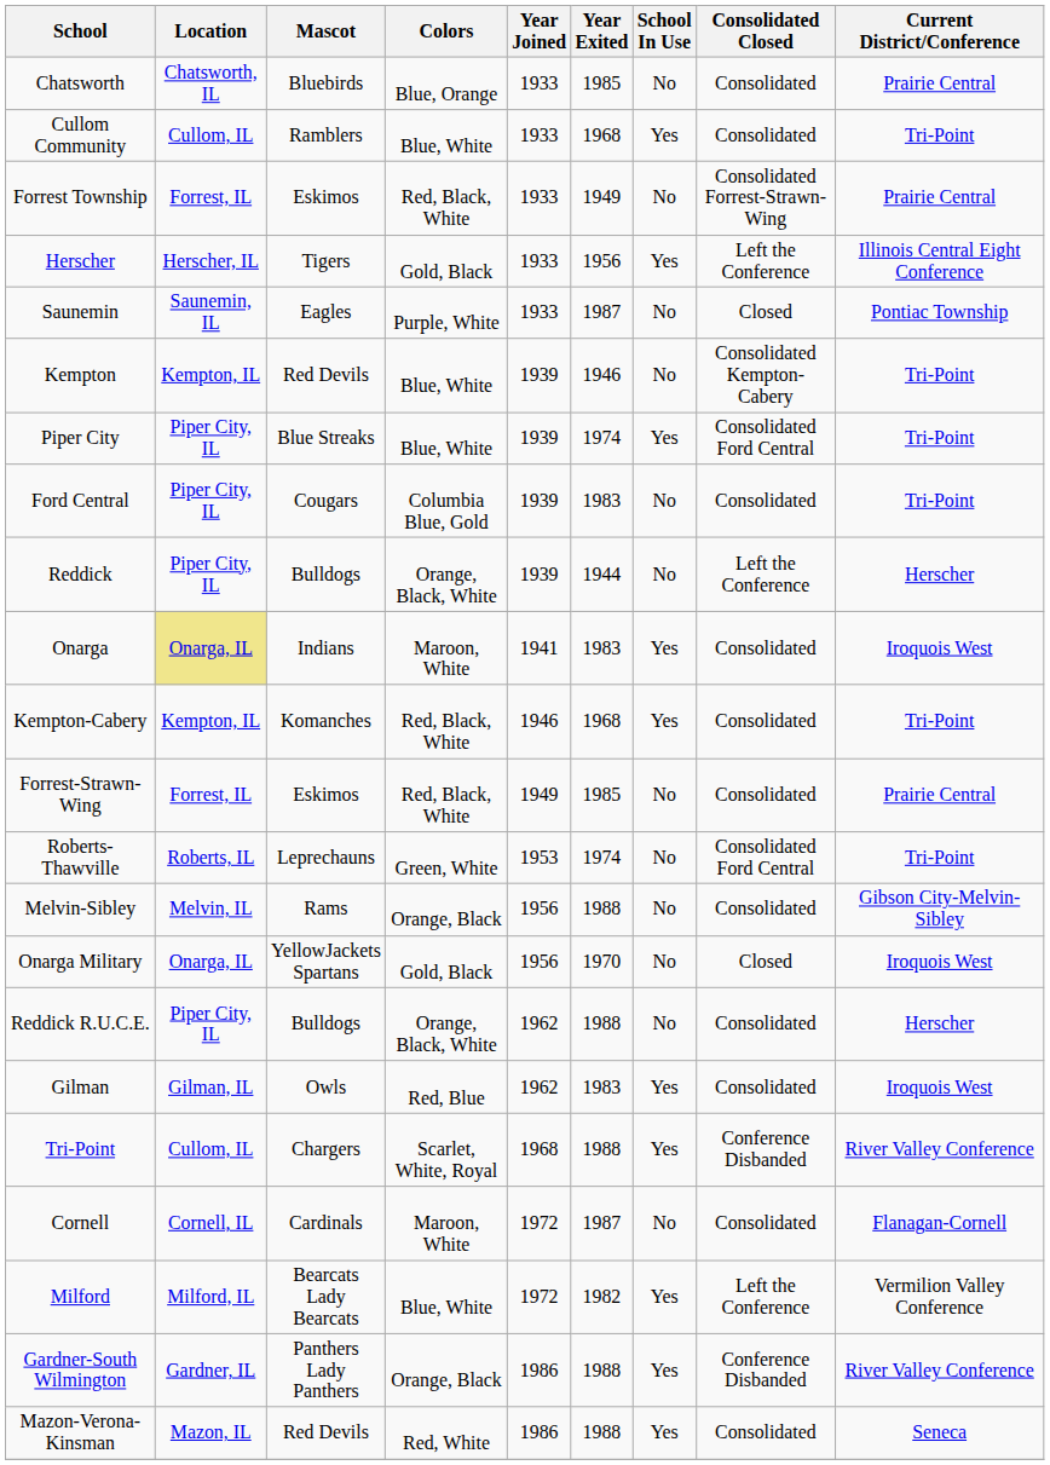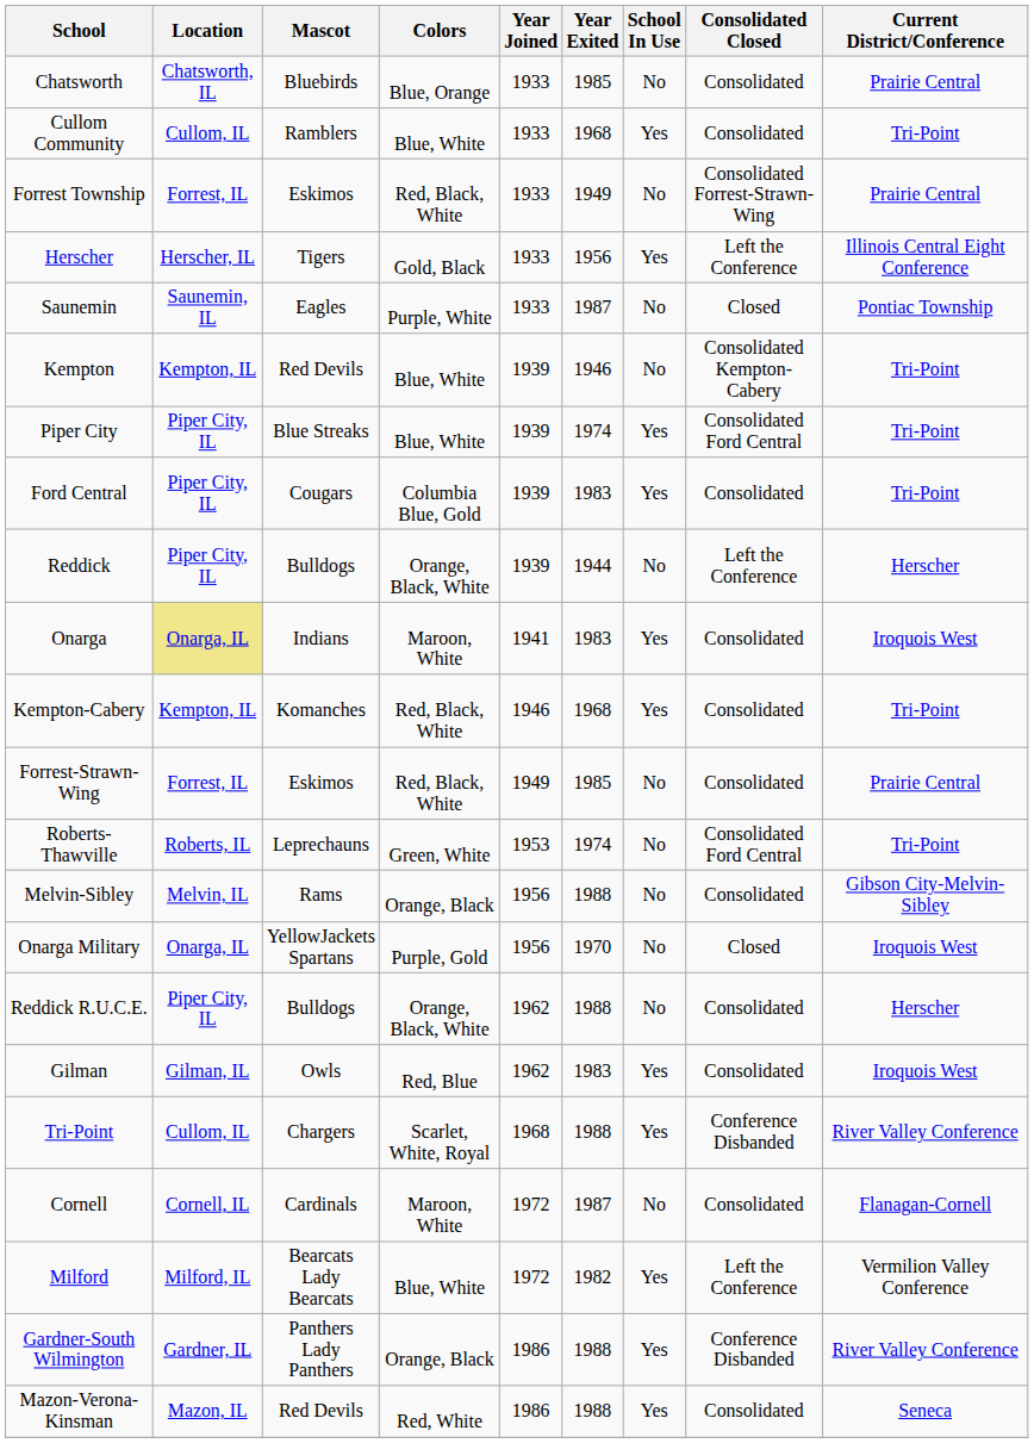Ford Central | School In Use: No -> Yes
Onarga Military | Colors: Gold, Black -> Purple, Gold
